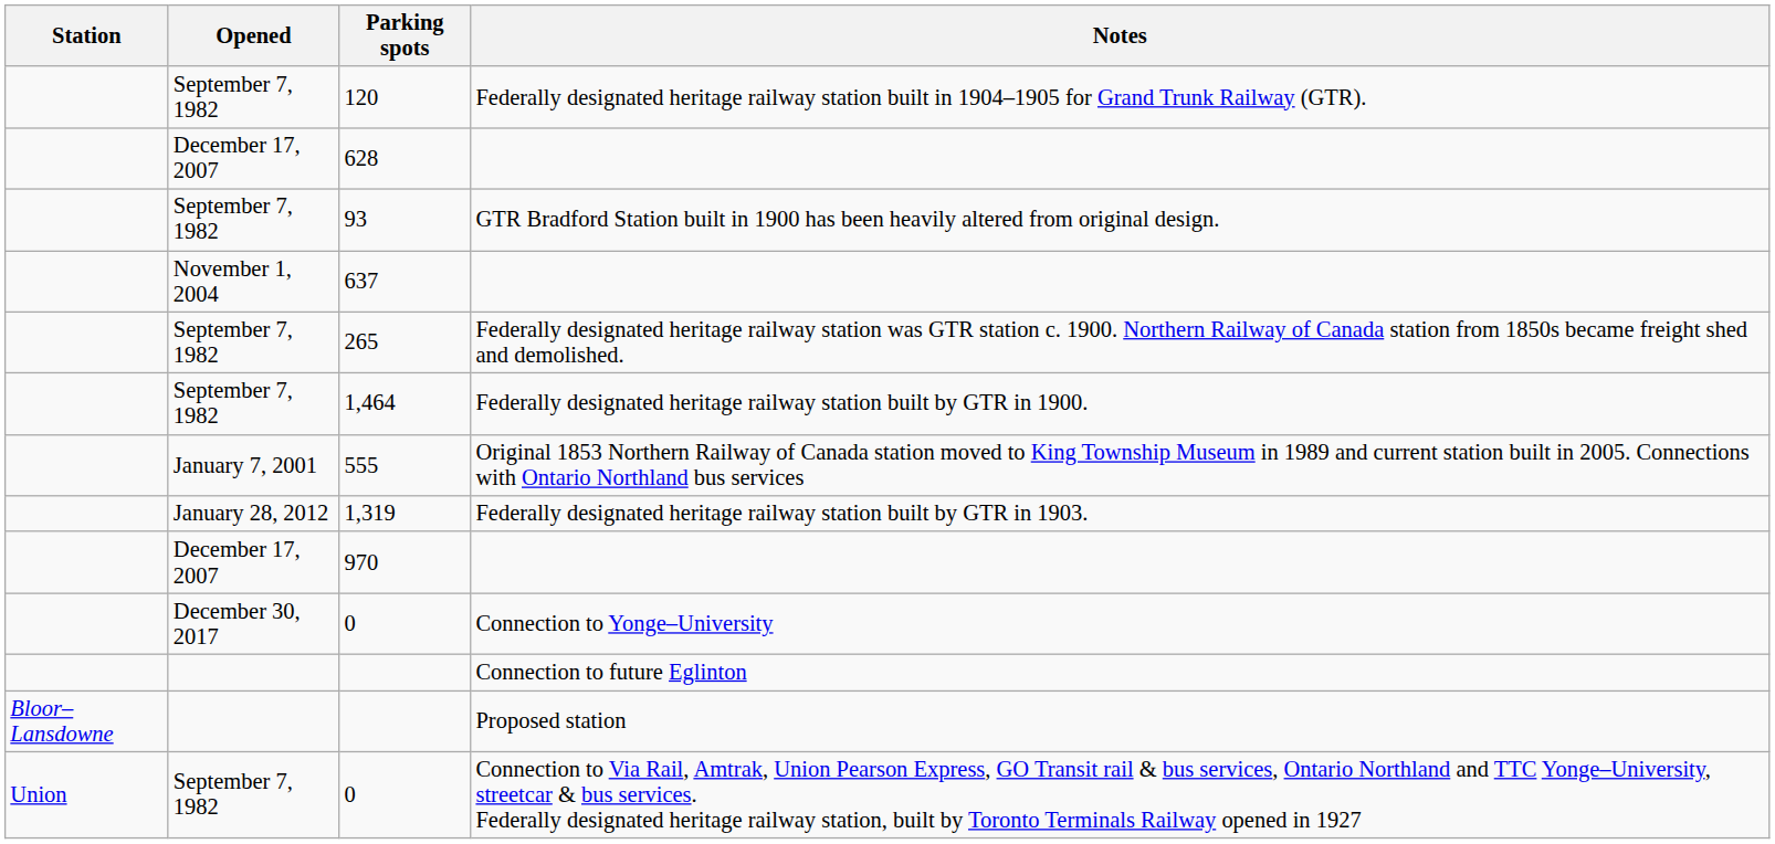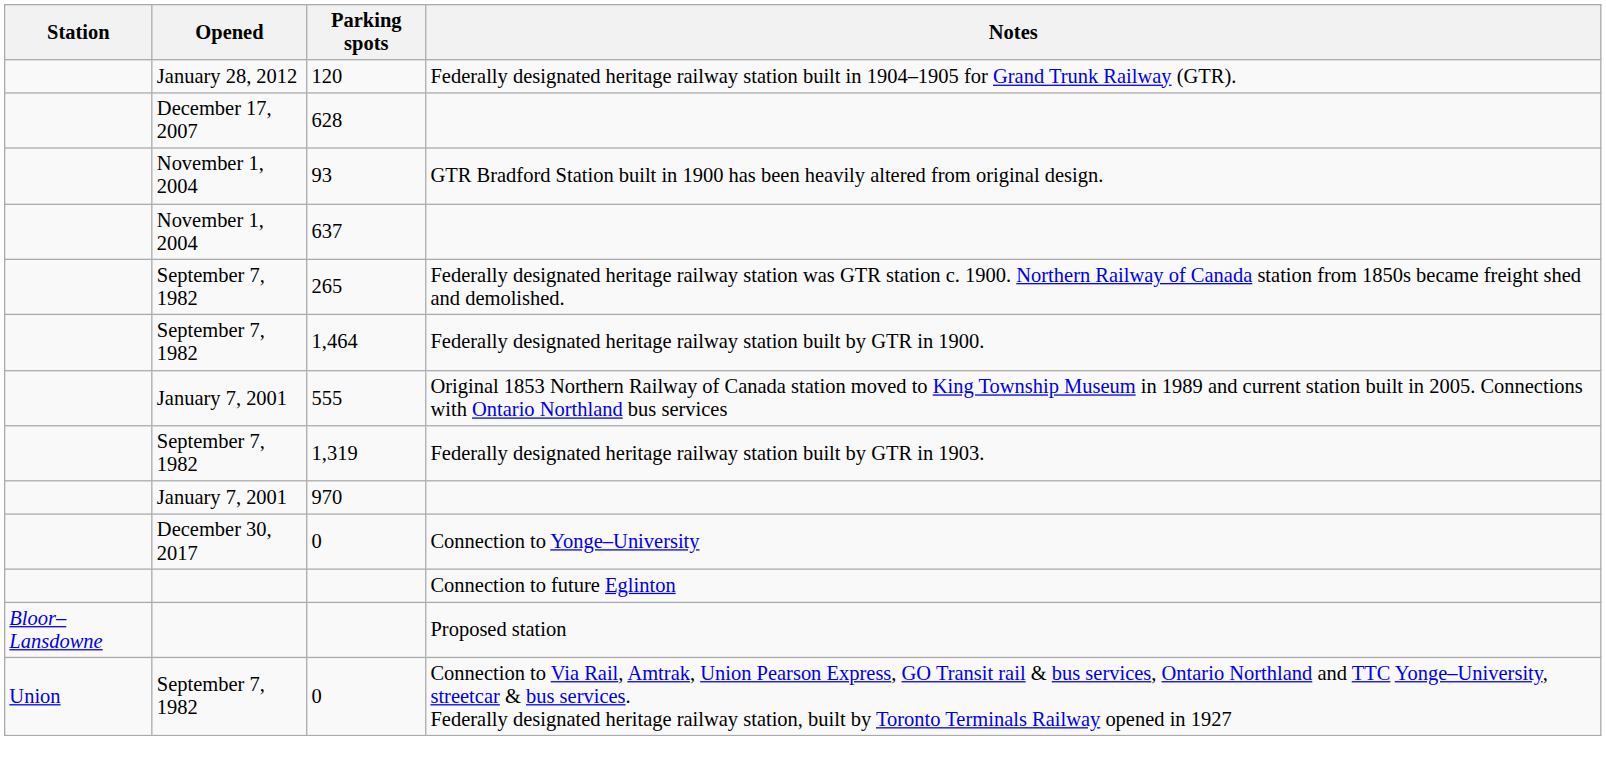120 | Opened: September 7, 1982 -> January 28, 2012
93 | Opened: September 7, 1982 -> November 1, 2004
1,319 | Opened: January 28, 2012 -> September 7, 1982
970 | Opened: December 17, 2007 -> January 7, 2001
